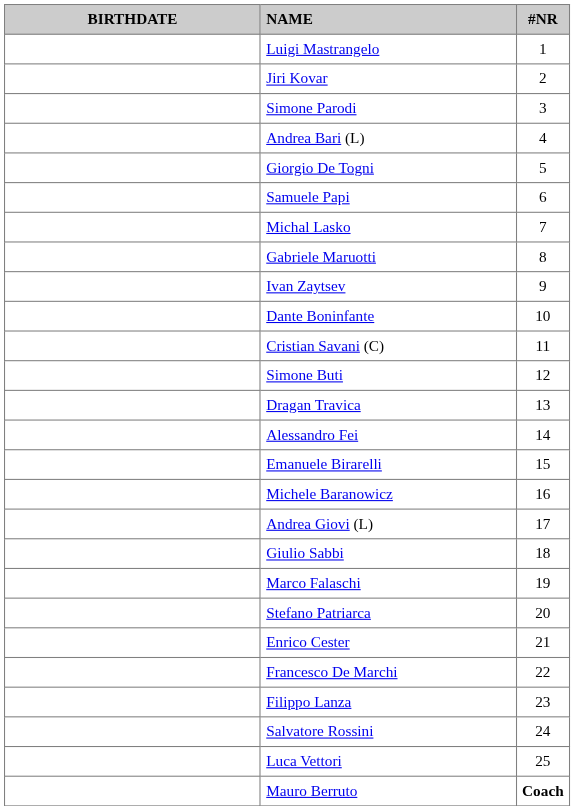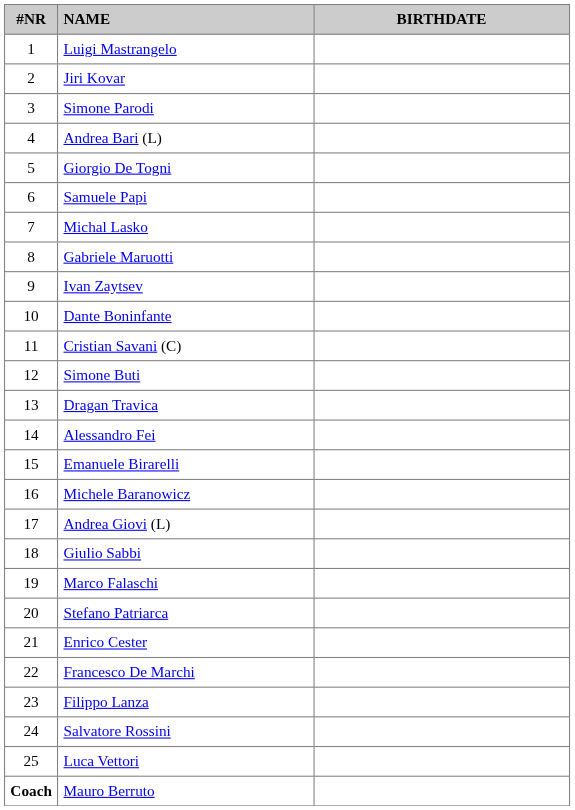columns swapped: #NR <-> BIRTHDATE
